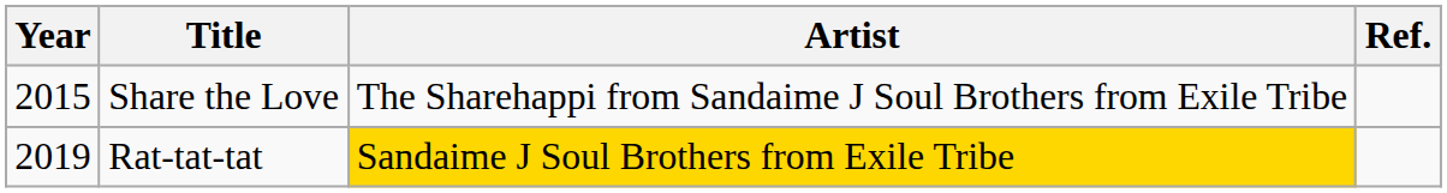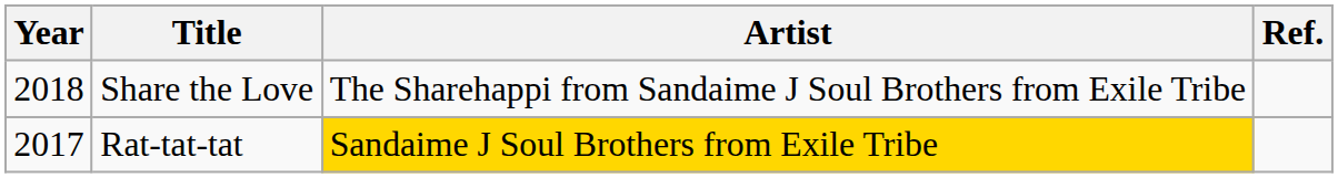Share the Love | Year: 2015 -> 2018
Rat-tat-tat | Year: 2019 -> 2017
